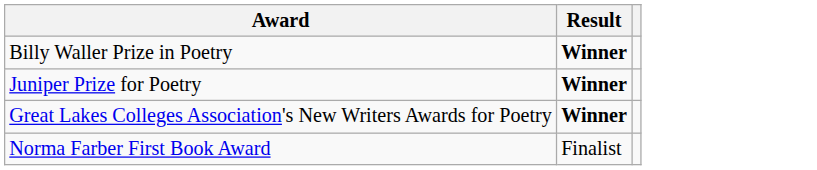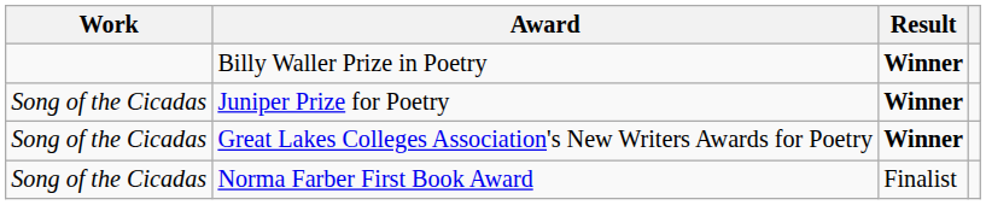+ column: Work | Song of the Cicadas | Song of the Cicadas | Song of the Cicadas
